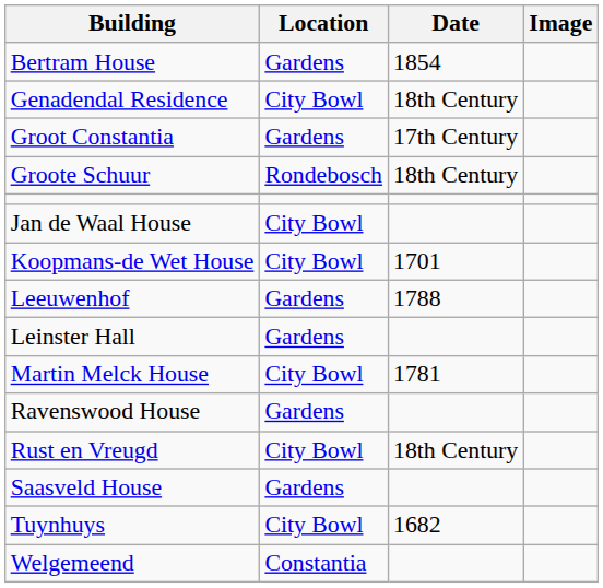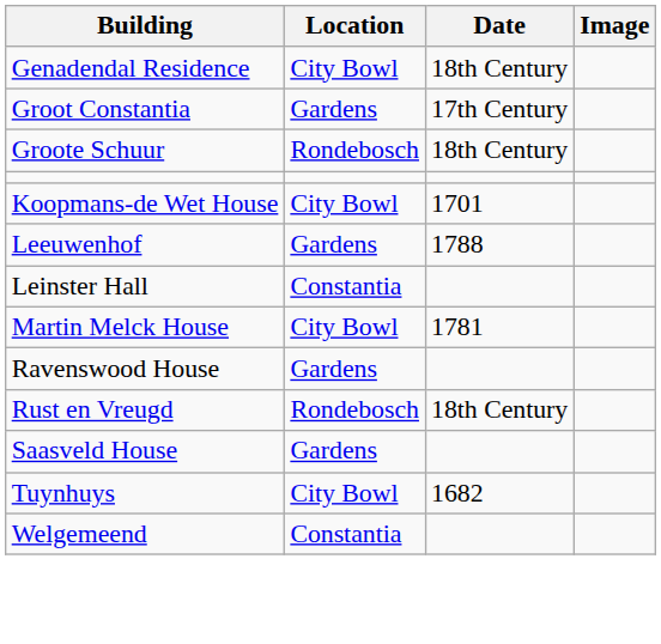- row: Bertram House | Gardens | 1854
- row: Jan de Waal House | City Bowl
Leinster Hall | Location: Gardens -> Constantia
Rust en Vreugd | Location: City Bowl -> Rondebosch
